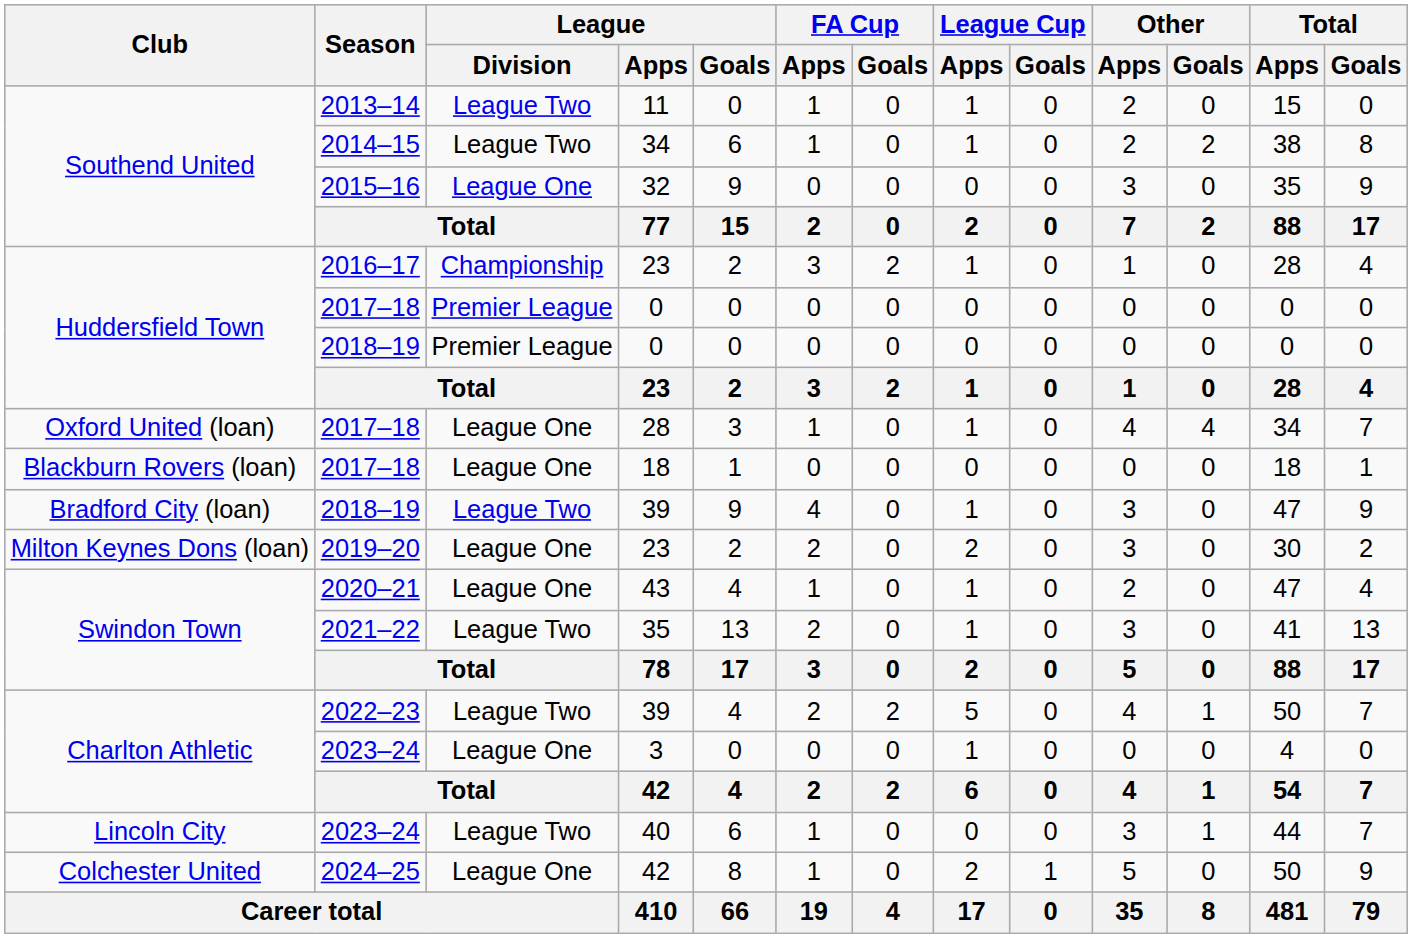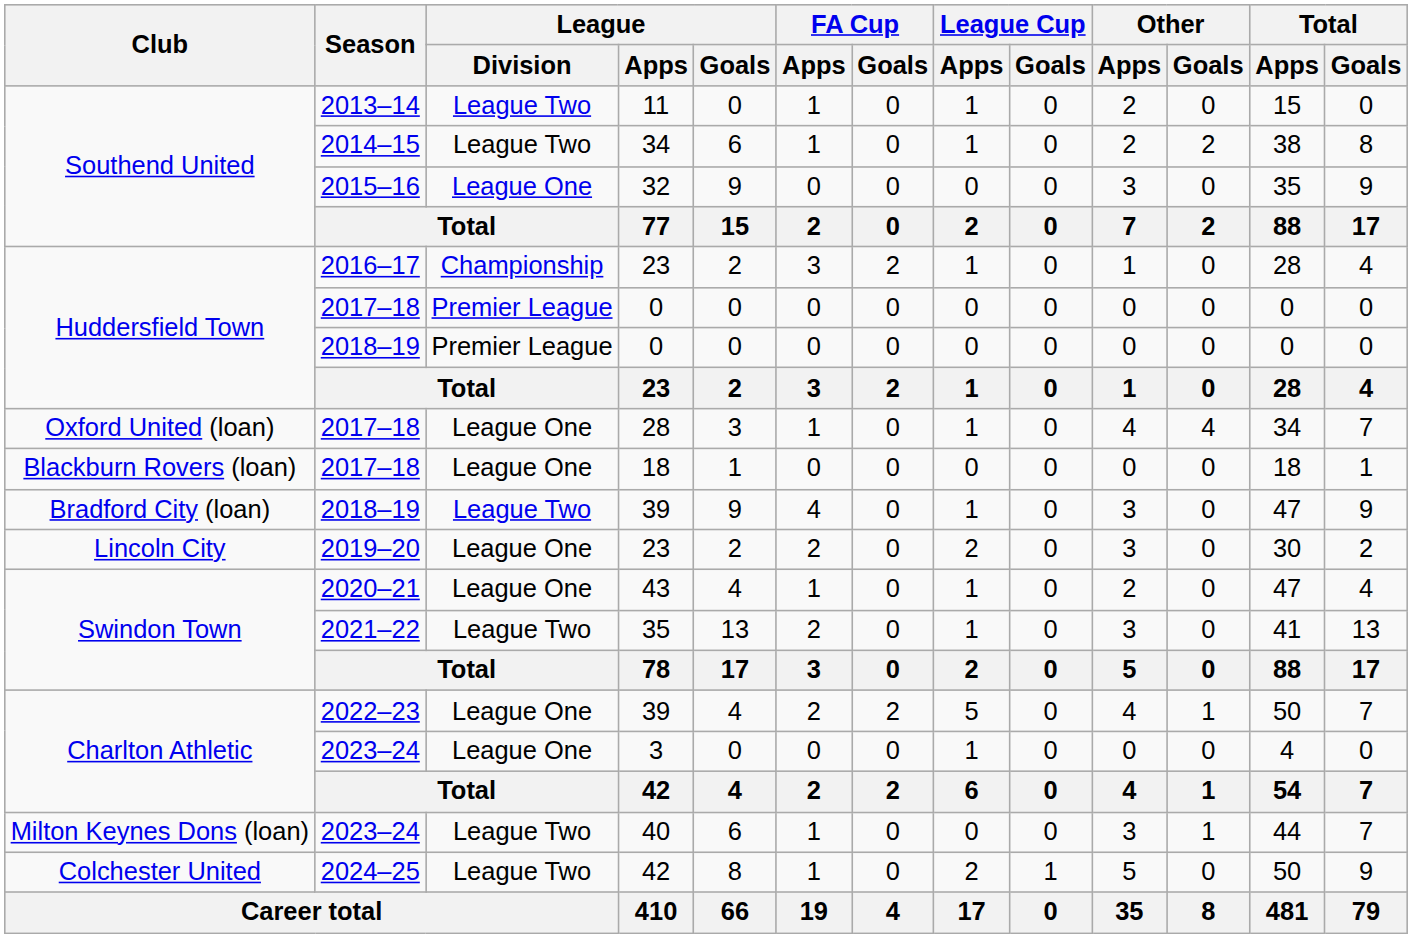2019–20 / 23 | Club: Milton Keynes Dons (loan) -> Lincoln City
2022–23 / 39 | League / Division: League Two -> League One
40 | Club: Lincoln City -> Milton Keynes Dons (loan)
2024–25 / 42 | League / Division: League One -> League Two
